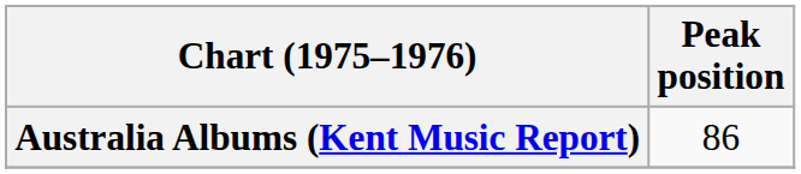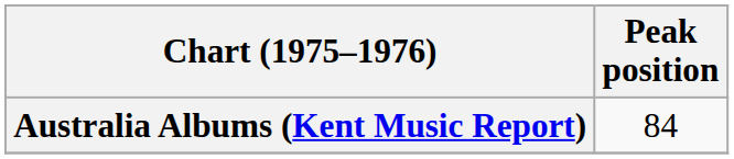Australia Albums (Kent Music Report) | Peak position: 86 -> 84
